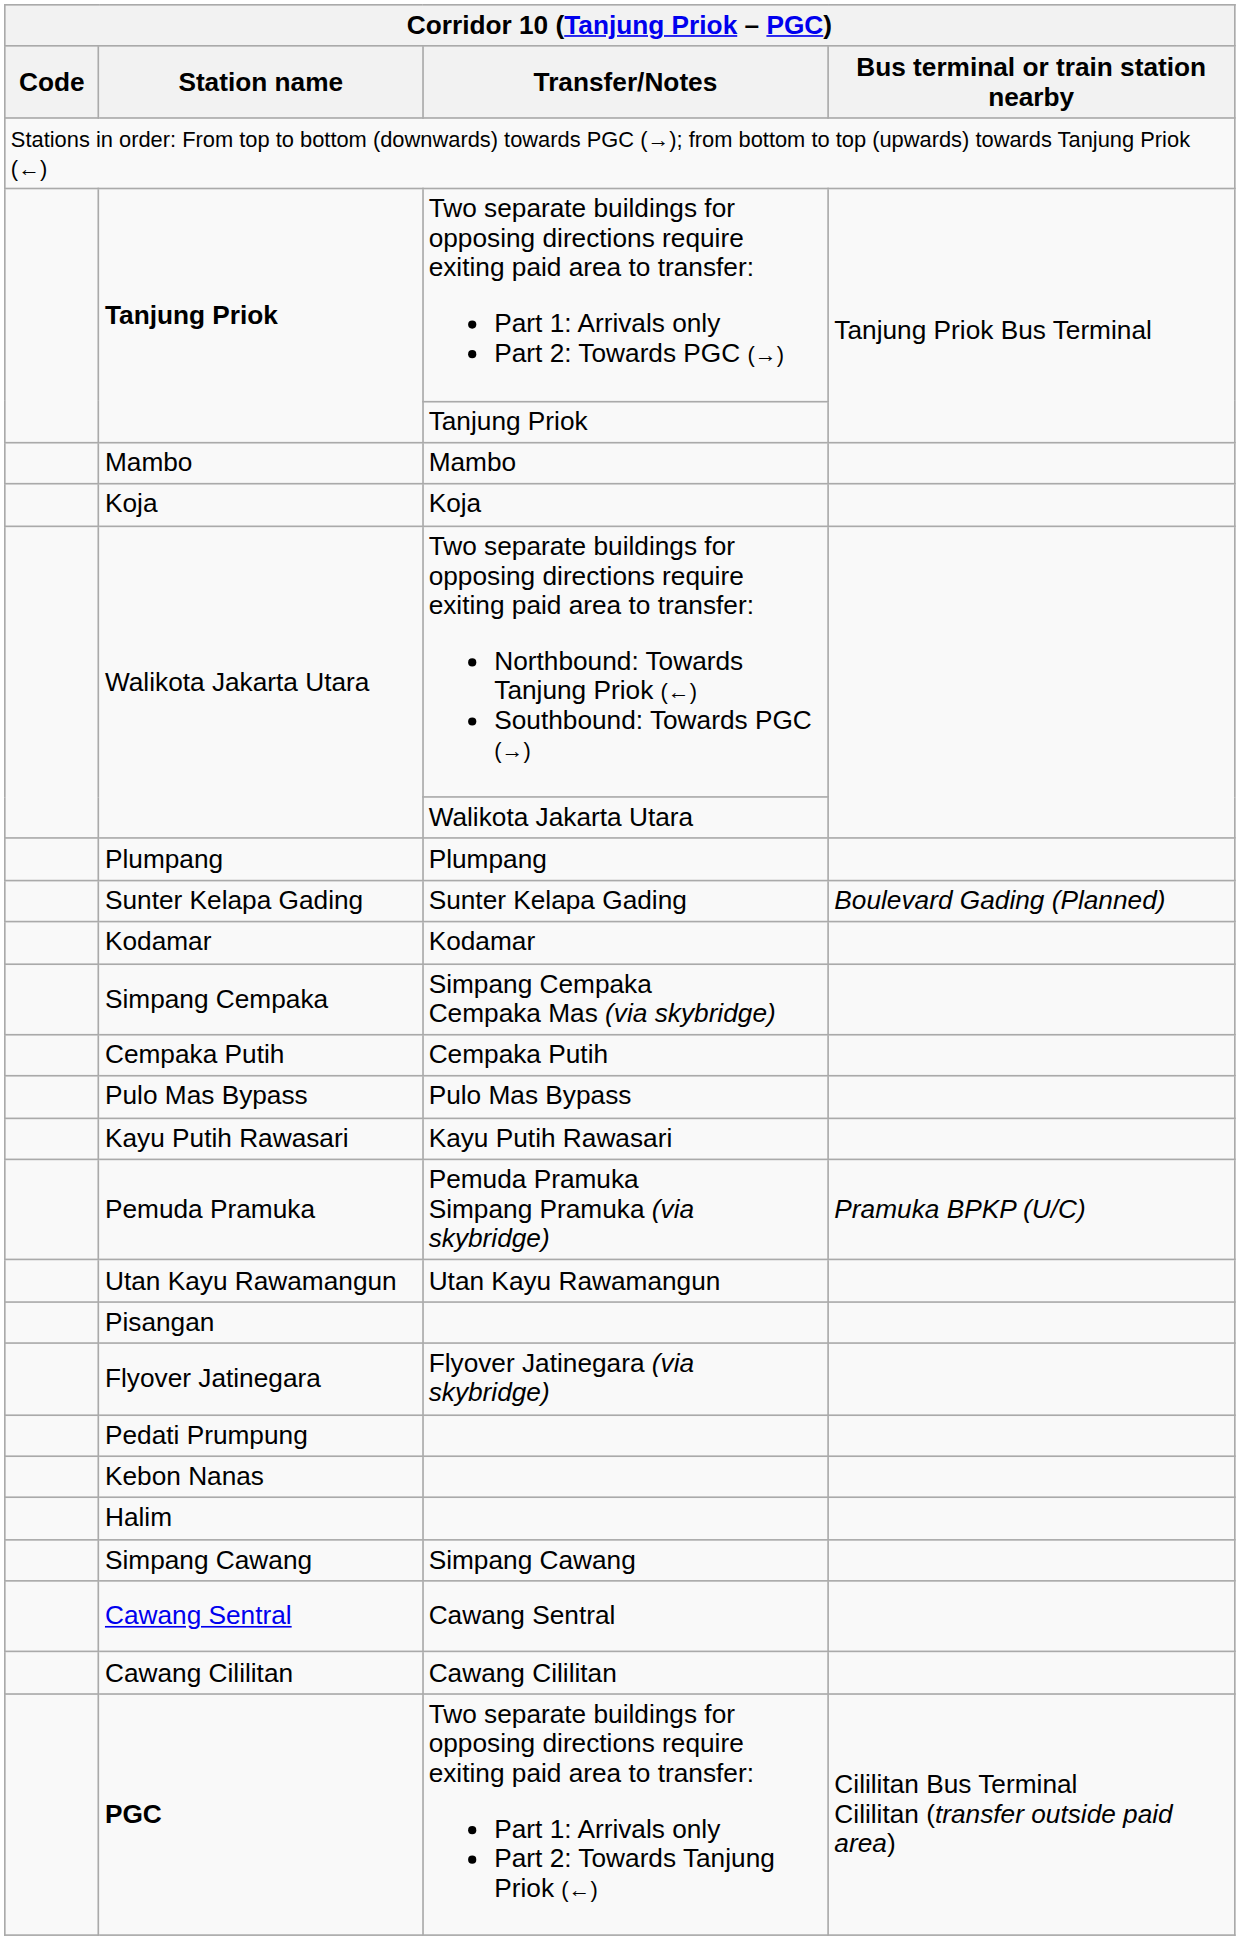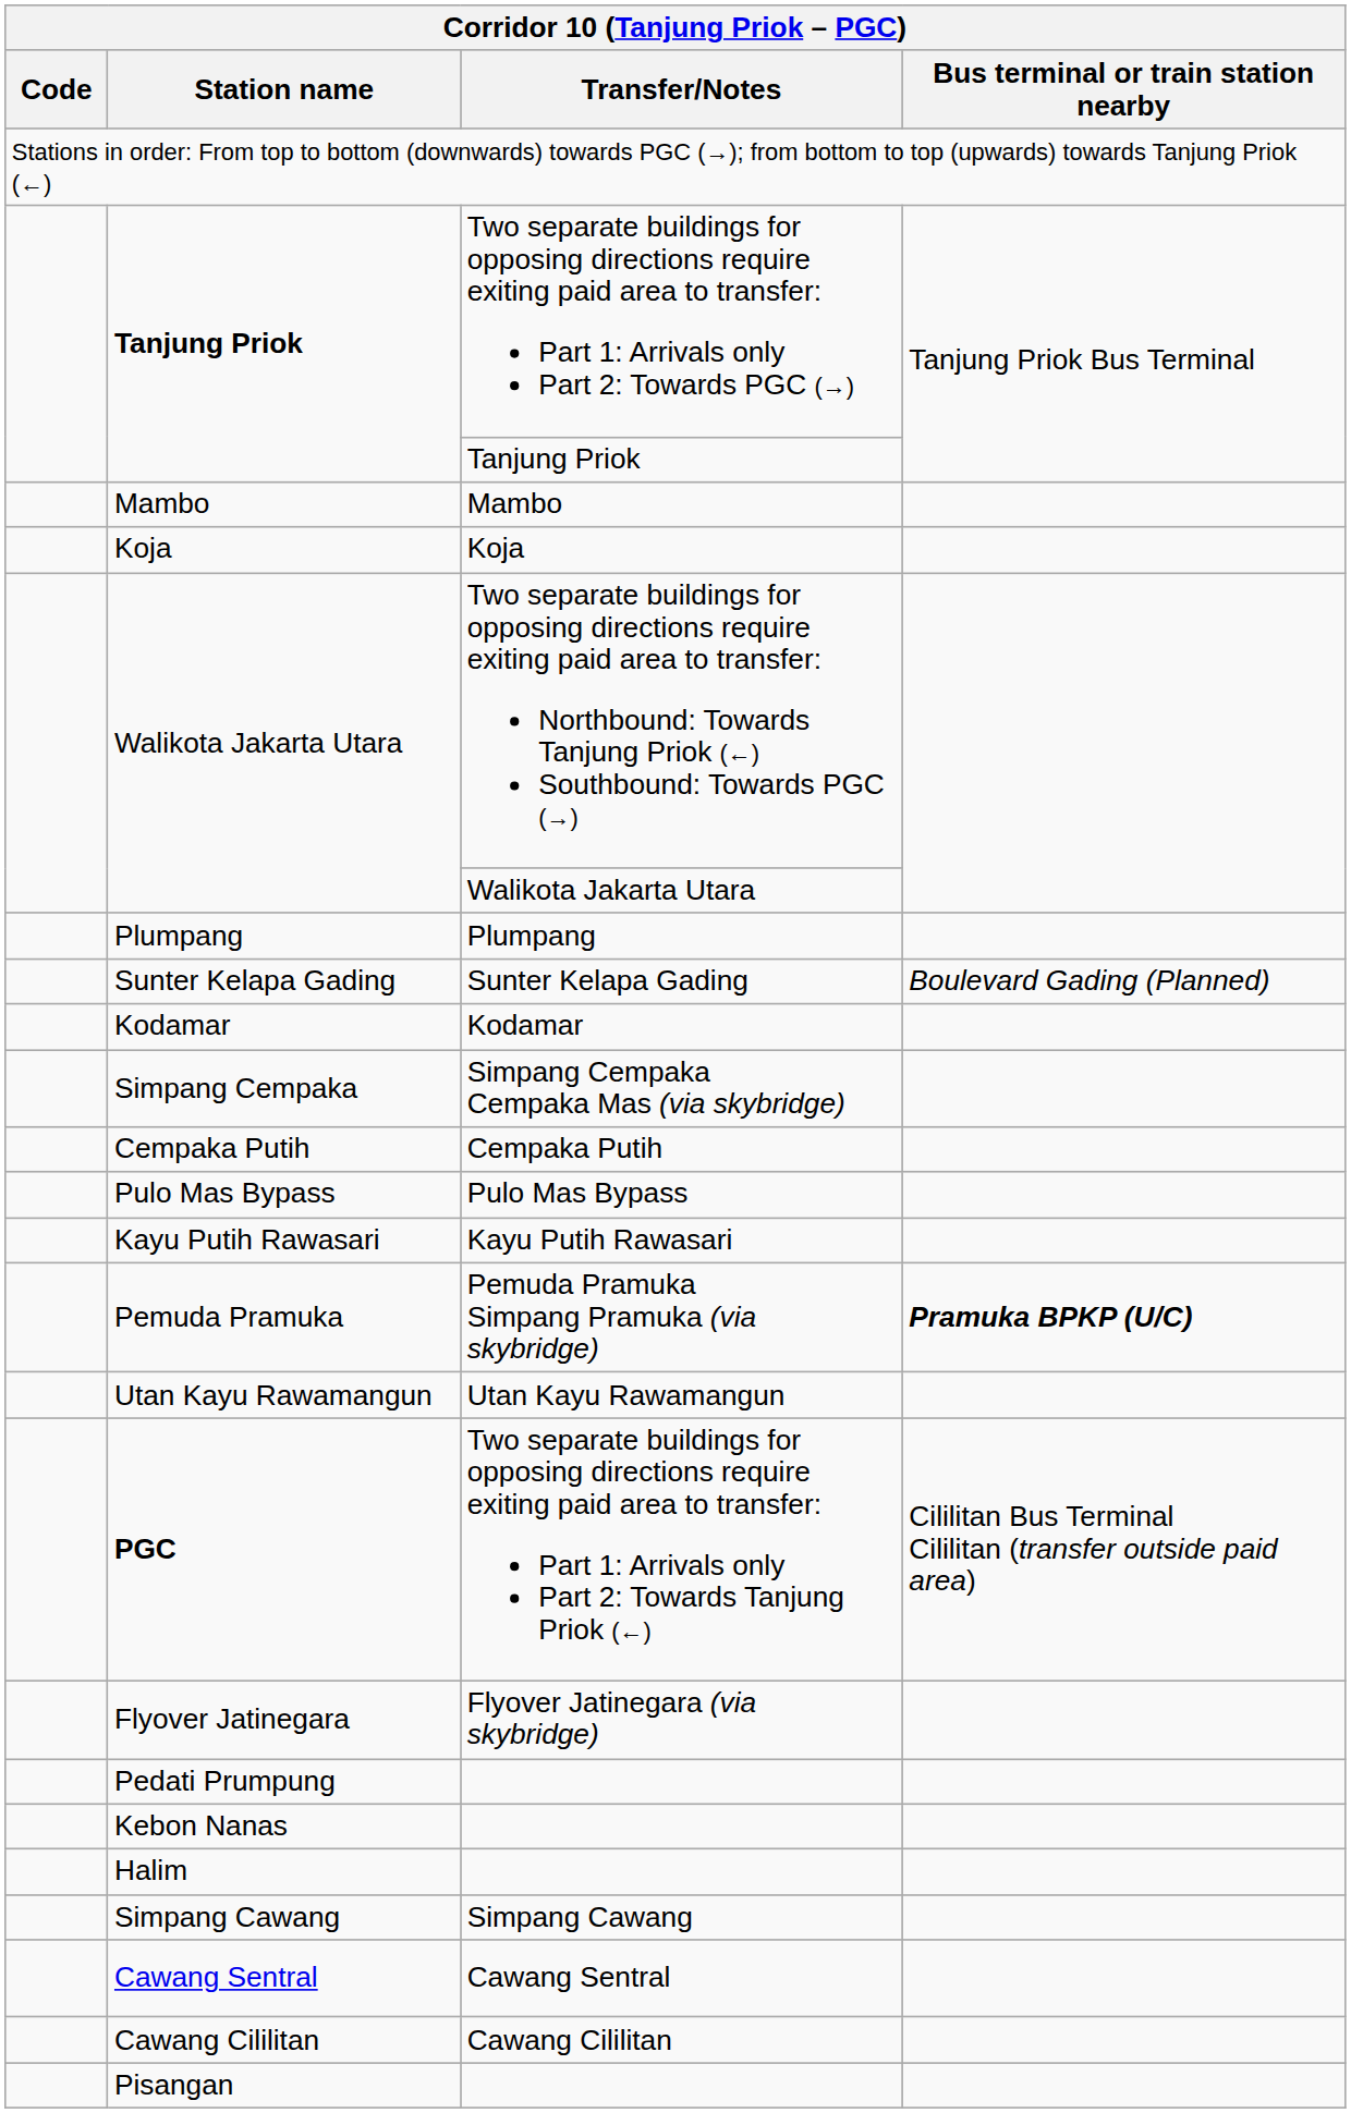Pemuda Pramuka | Bus terminal or train station nearby: normal -> bold
rows swapped: Pisangan <-> PGC
